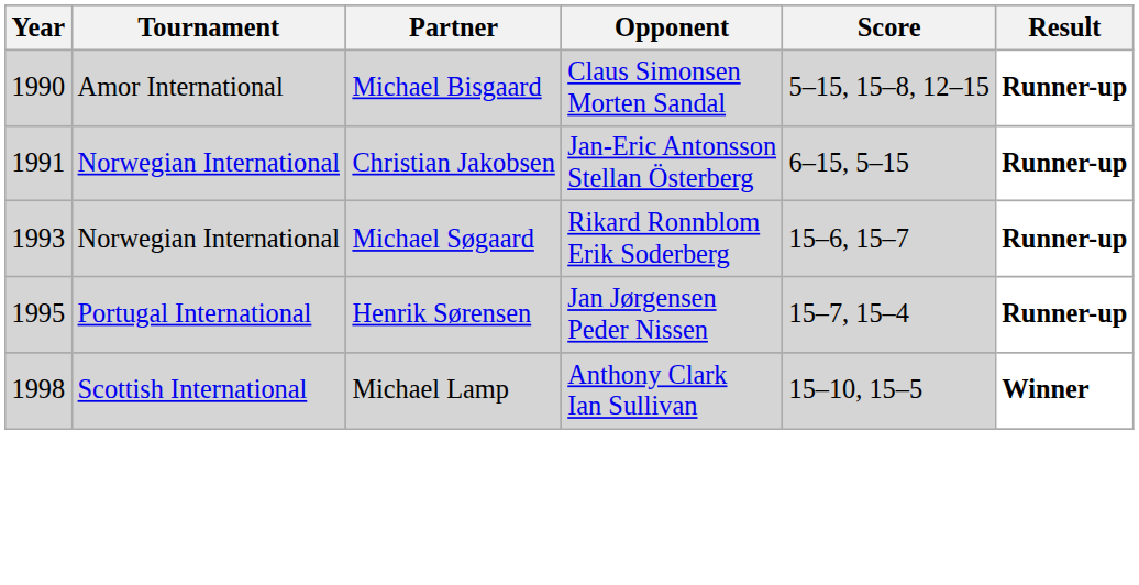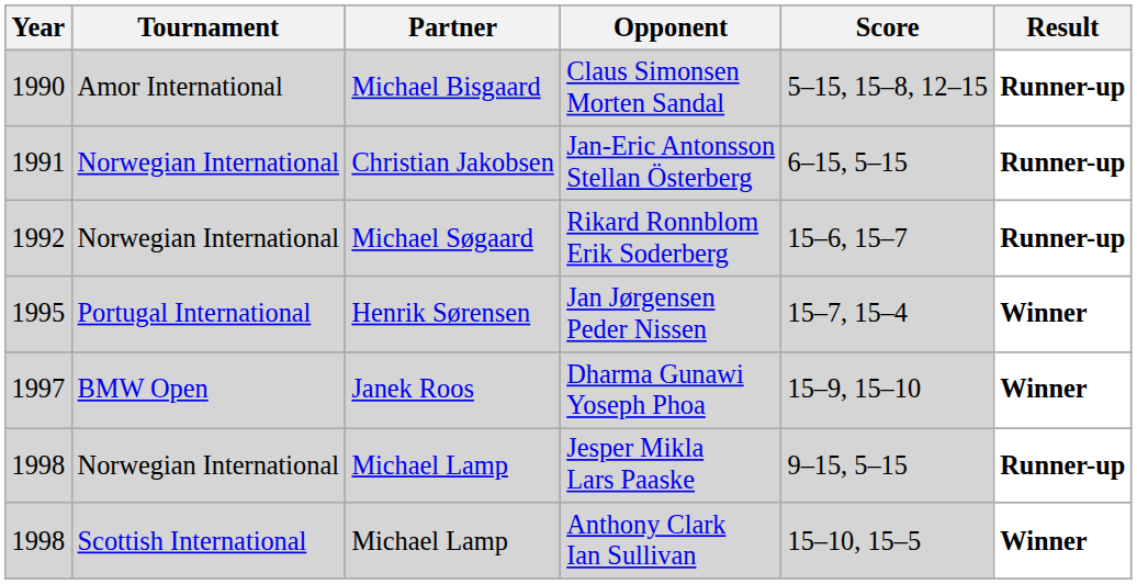Rikard Ronnblom Erik Soderberg | Year: 1993 -> 1992
Jan Jørgensen Peder Nissen | Result: Runner-up -> Winner
+ row: 1997 | BMW Open | Janek Roos | Dharma Gunawi Yoseph Phoa | 15–9, 15–10 | Winner
+ row: 1998 | Norwegian International | Michael Lamp | Jesper Mikla Lars Paaske | 9–15, 5–15 | Runner-up
